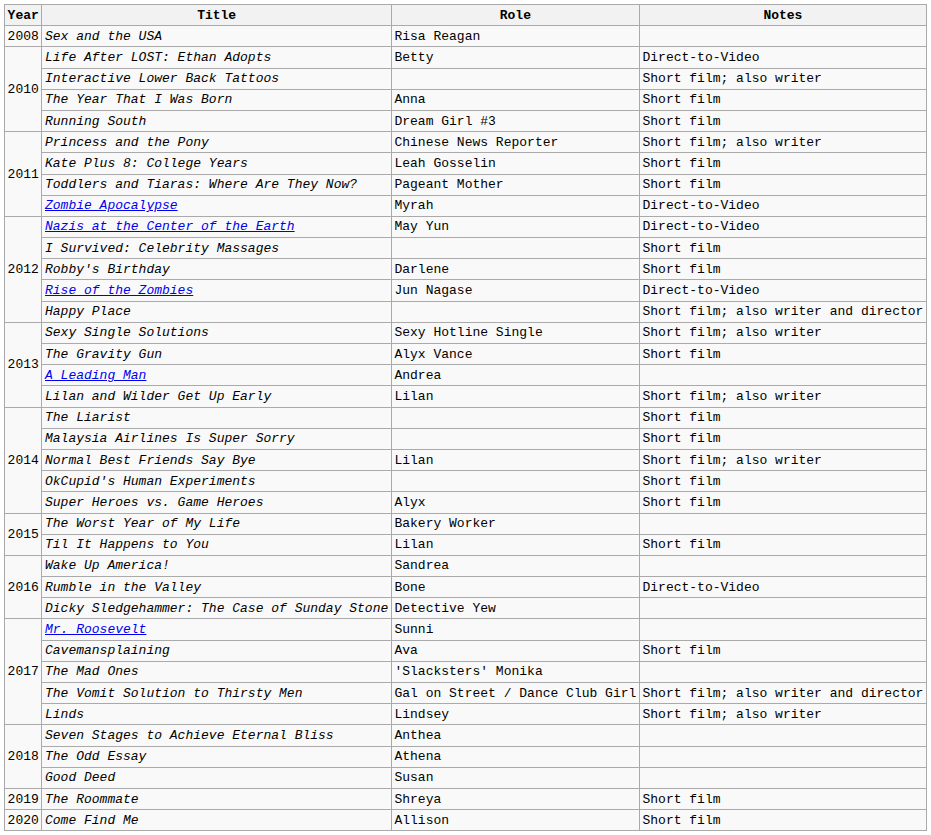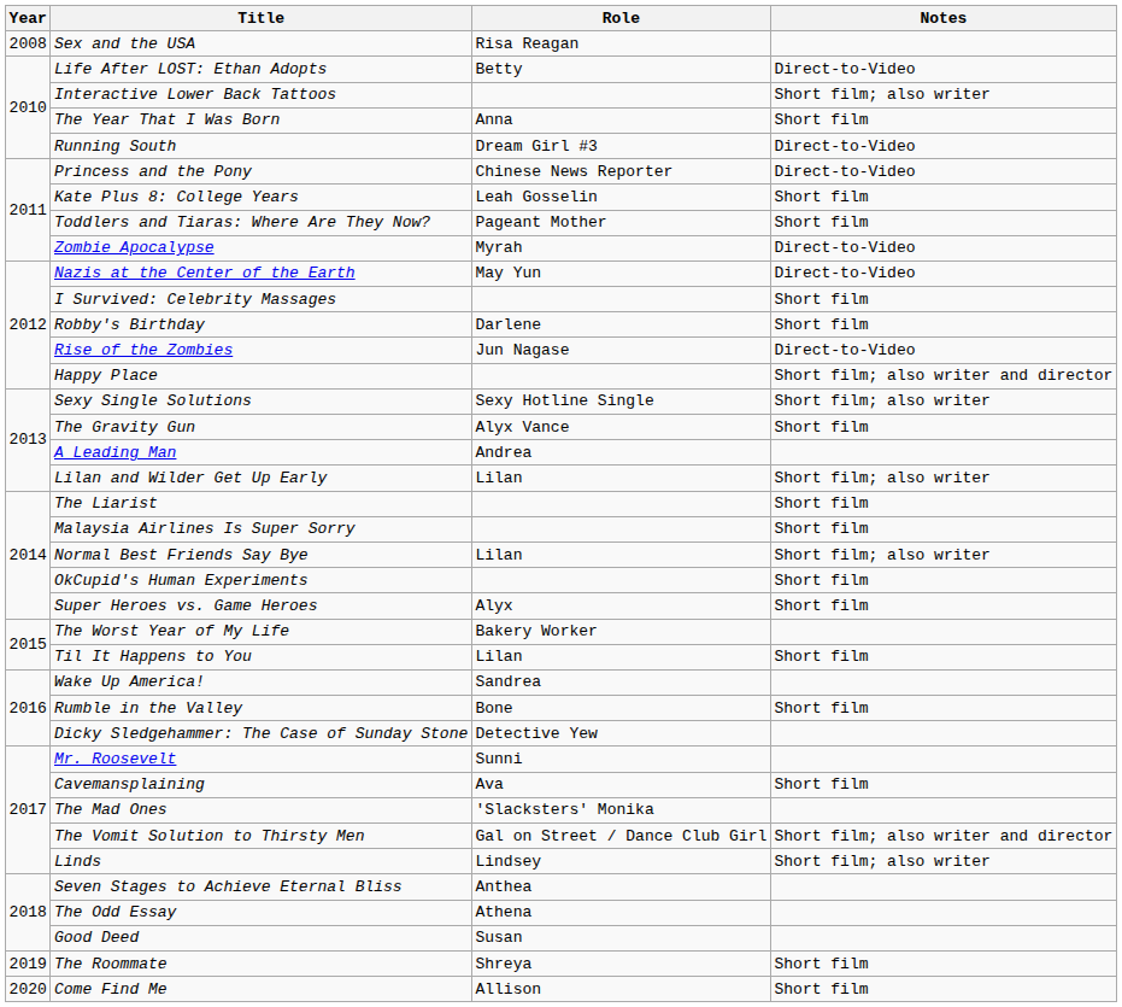Running South | Notes: Short film -> Direct-to-Video
Princess and the Pony | Notes: Short film; also writer -> Direct-to-Video
Rumble in the Valley | Notes: Direct-to-Video -> Short film
